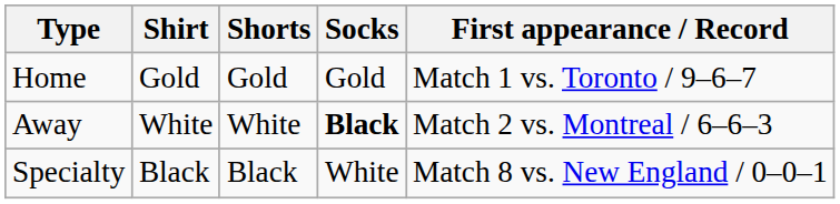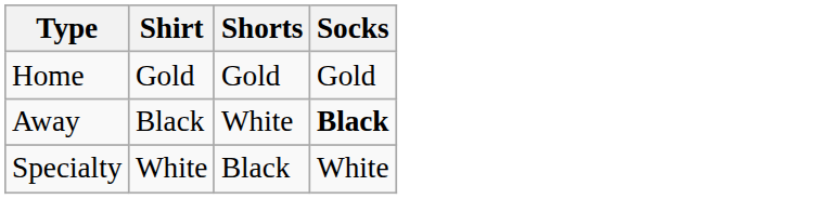- column: First appearance / Record | Match 1 vs. Toronto / 9–6–7 | Match 2 vs. Montreal / 6–6–3 | Match 8 vs. New England / 0–0–1
Away | Shirt: White -> Black
Specialty | Shirt: Black -> White
